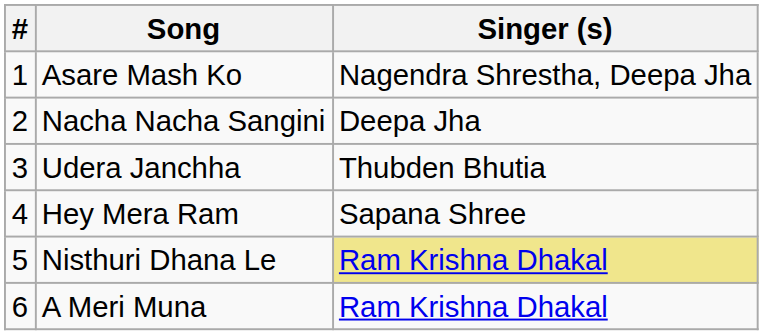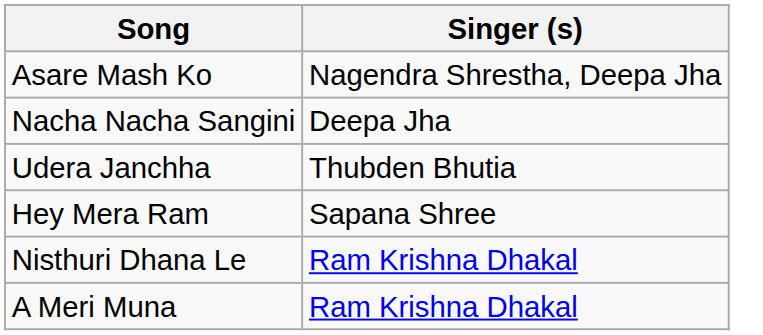- column: # | 1 | 2 | 3 | 4 | 5 | 6
Nisthuri Dhana Le | Singer (s): khaki background -> no background
